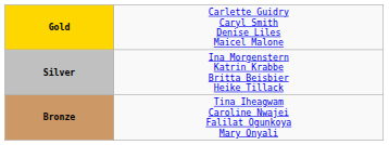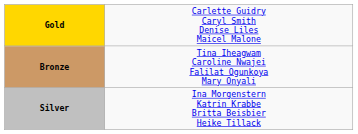rows swapped: Silver <-> Bronze
